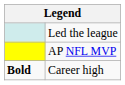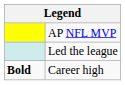rows swapped: AP NFL MVP <-> Led the league
